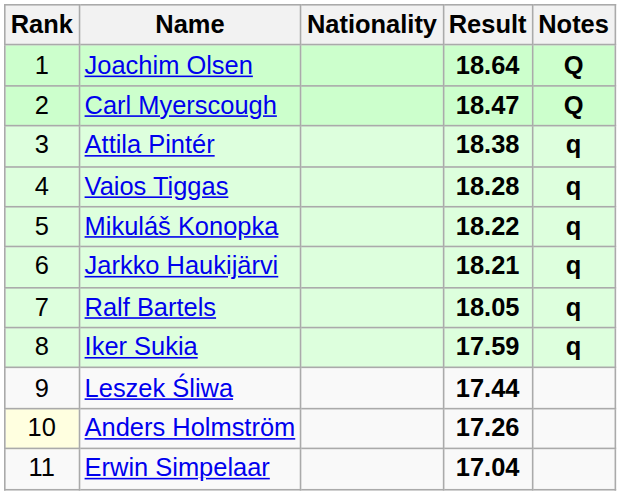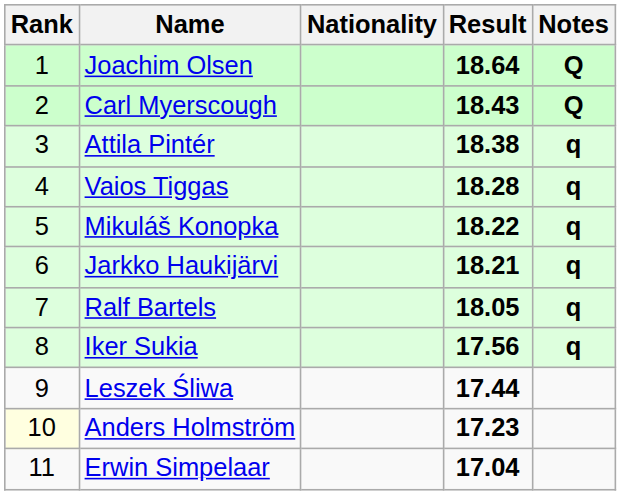Carl Myerscough | Result: 18.47 -> 18.43
Iker Sukia | Result: 17.59 -> 17.56
Anders Holmström | Result: 17.26 -> 17.23
